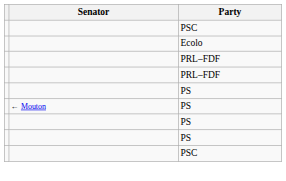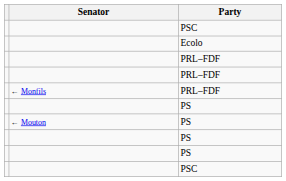+ row: ← Monfils | PRL–FDF
